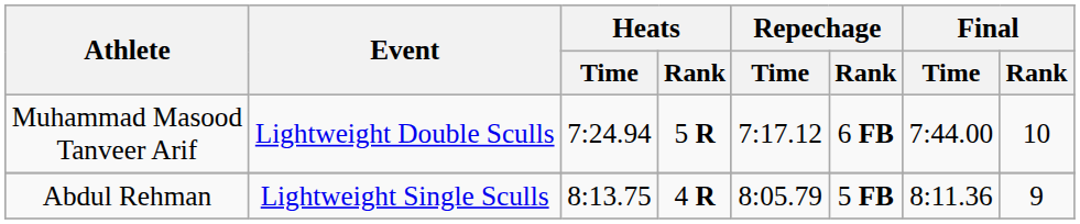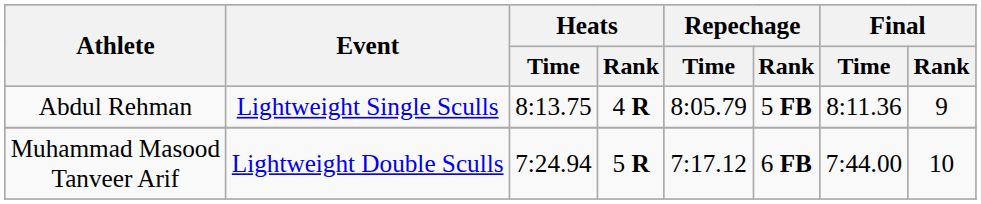rows swapped: Abdul Rehman <-> Muhammad Masood Tanveer Arif
